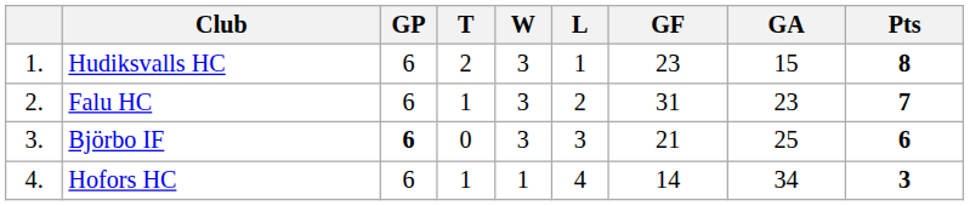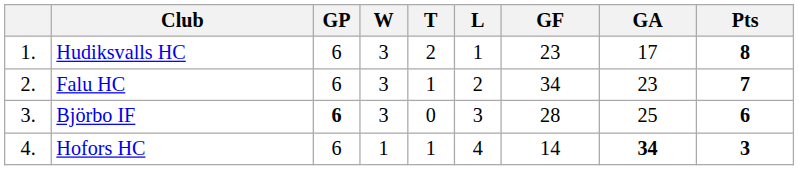columns swapped: W <-> T
Hudiksvalls HC | GA: 15 -> 17
Falu HC | GF: 31 -> 34
Björbo IF | GF: 21 -> 28
Hofors HC | GA: normal -> bold
